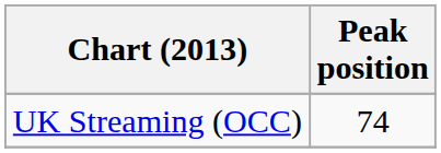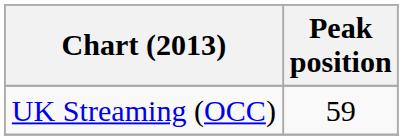UK Streaming (OCC) | Peak position: 74 -> 59
